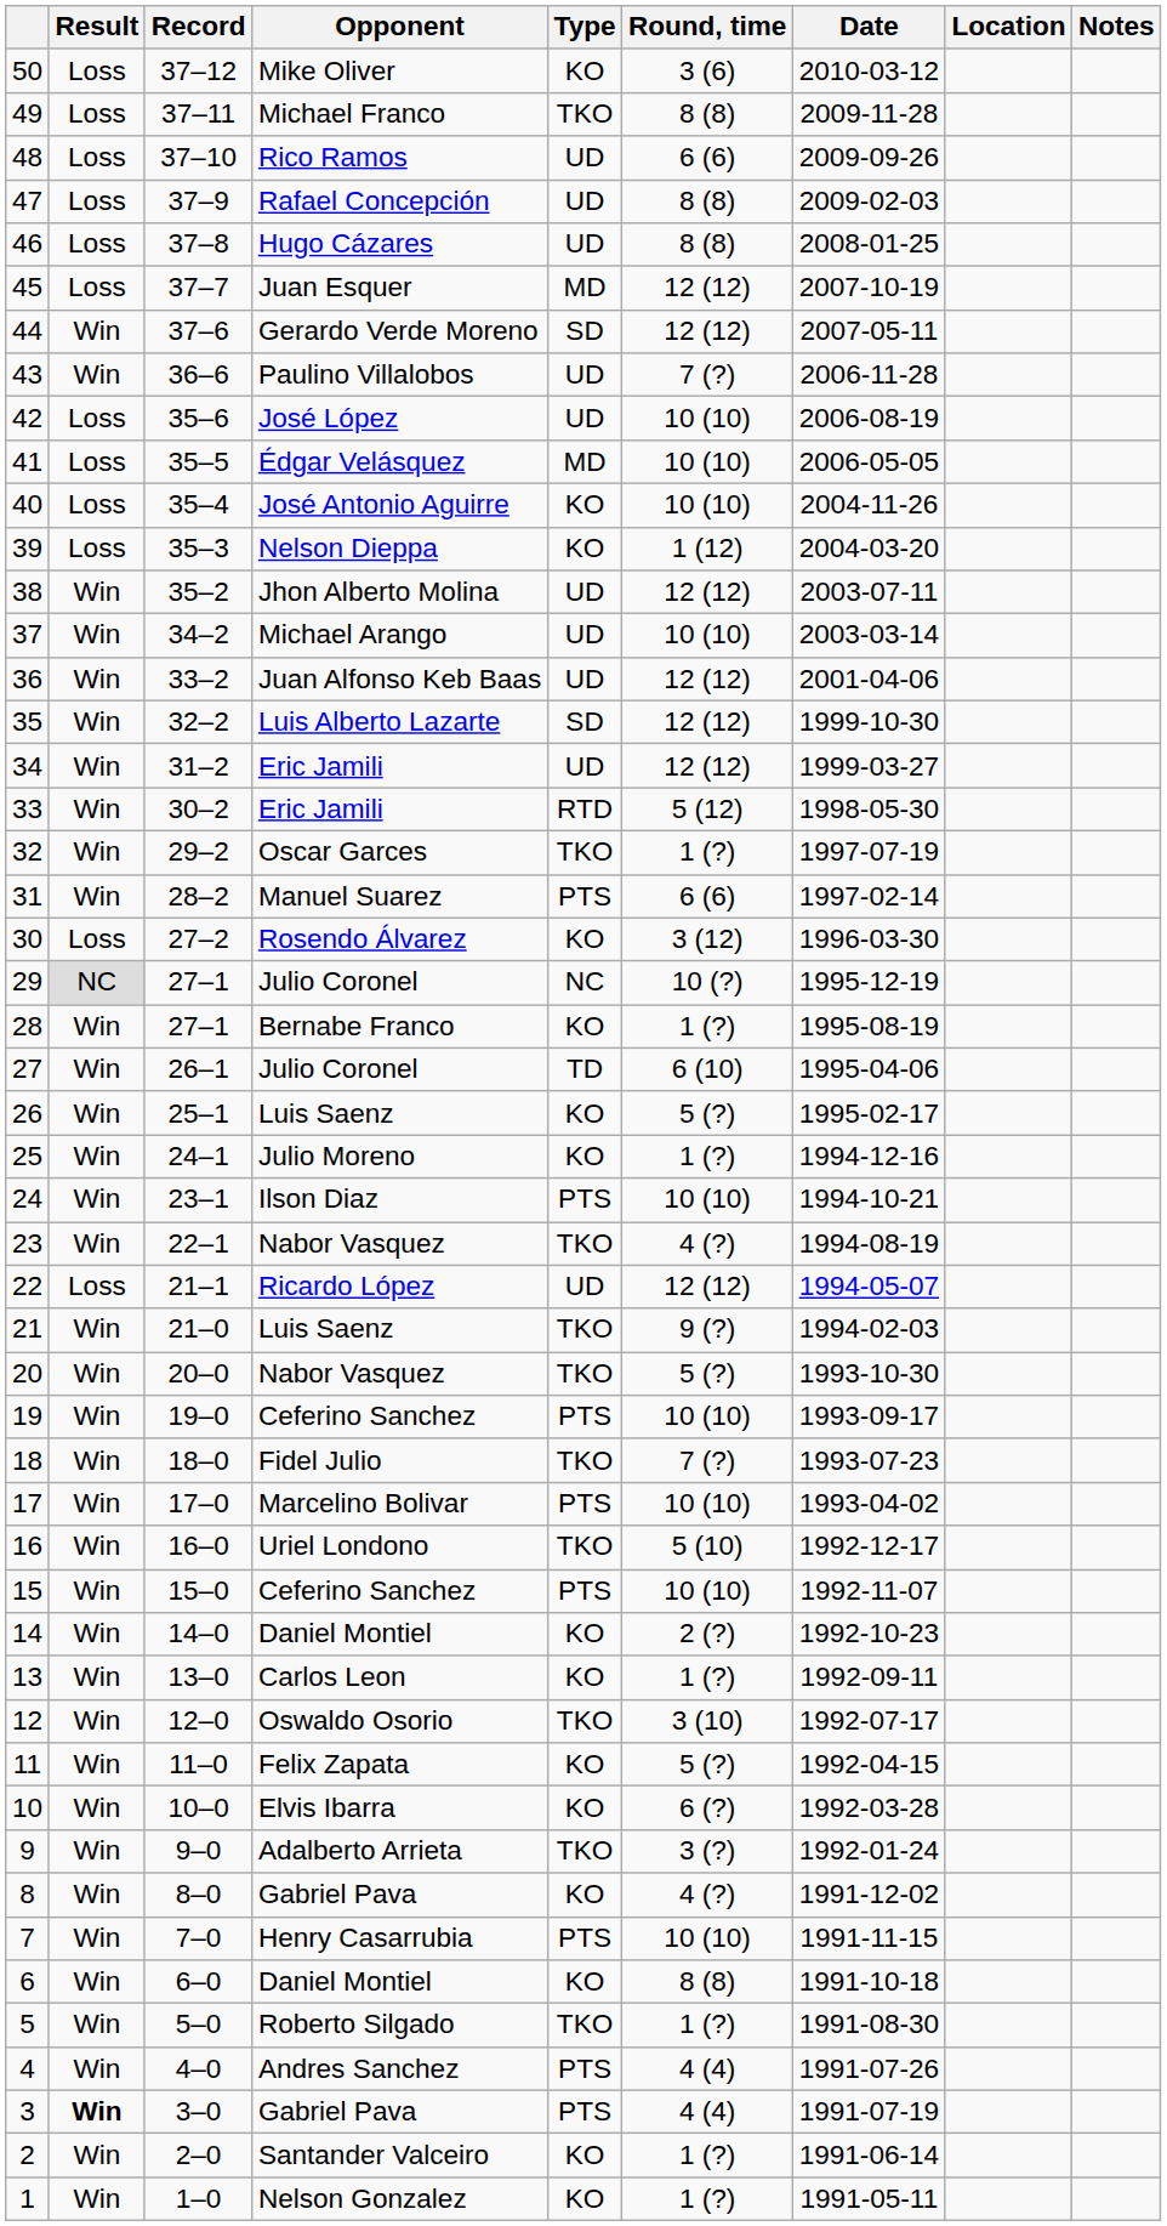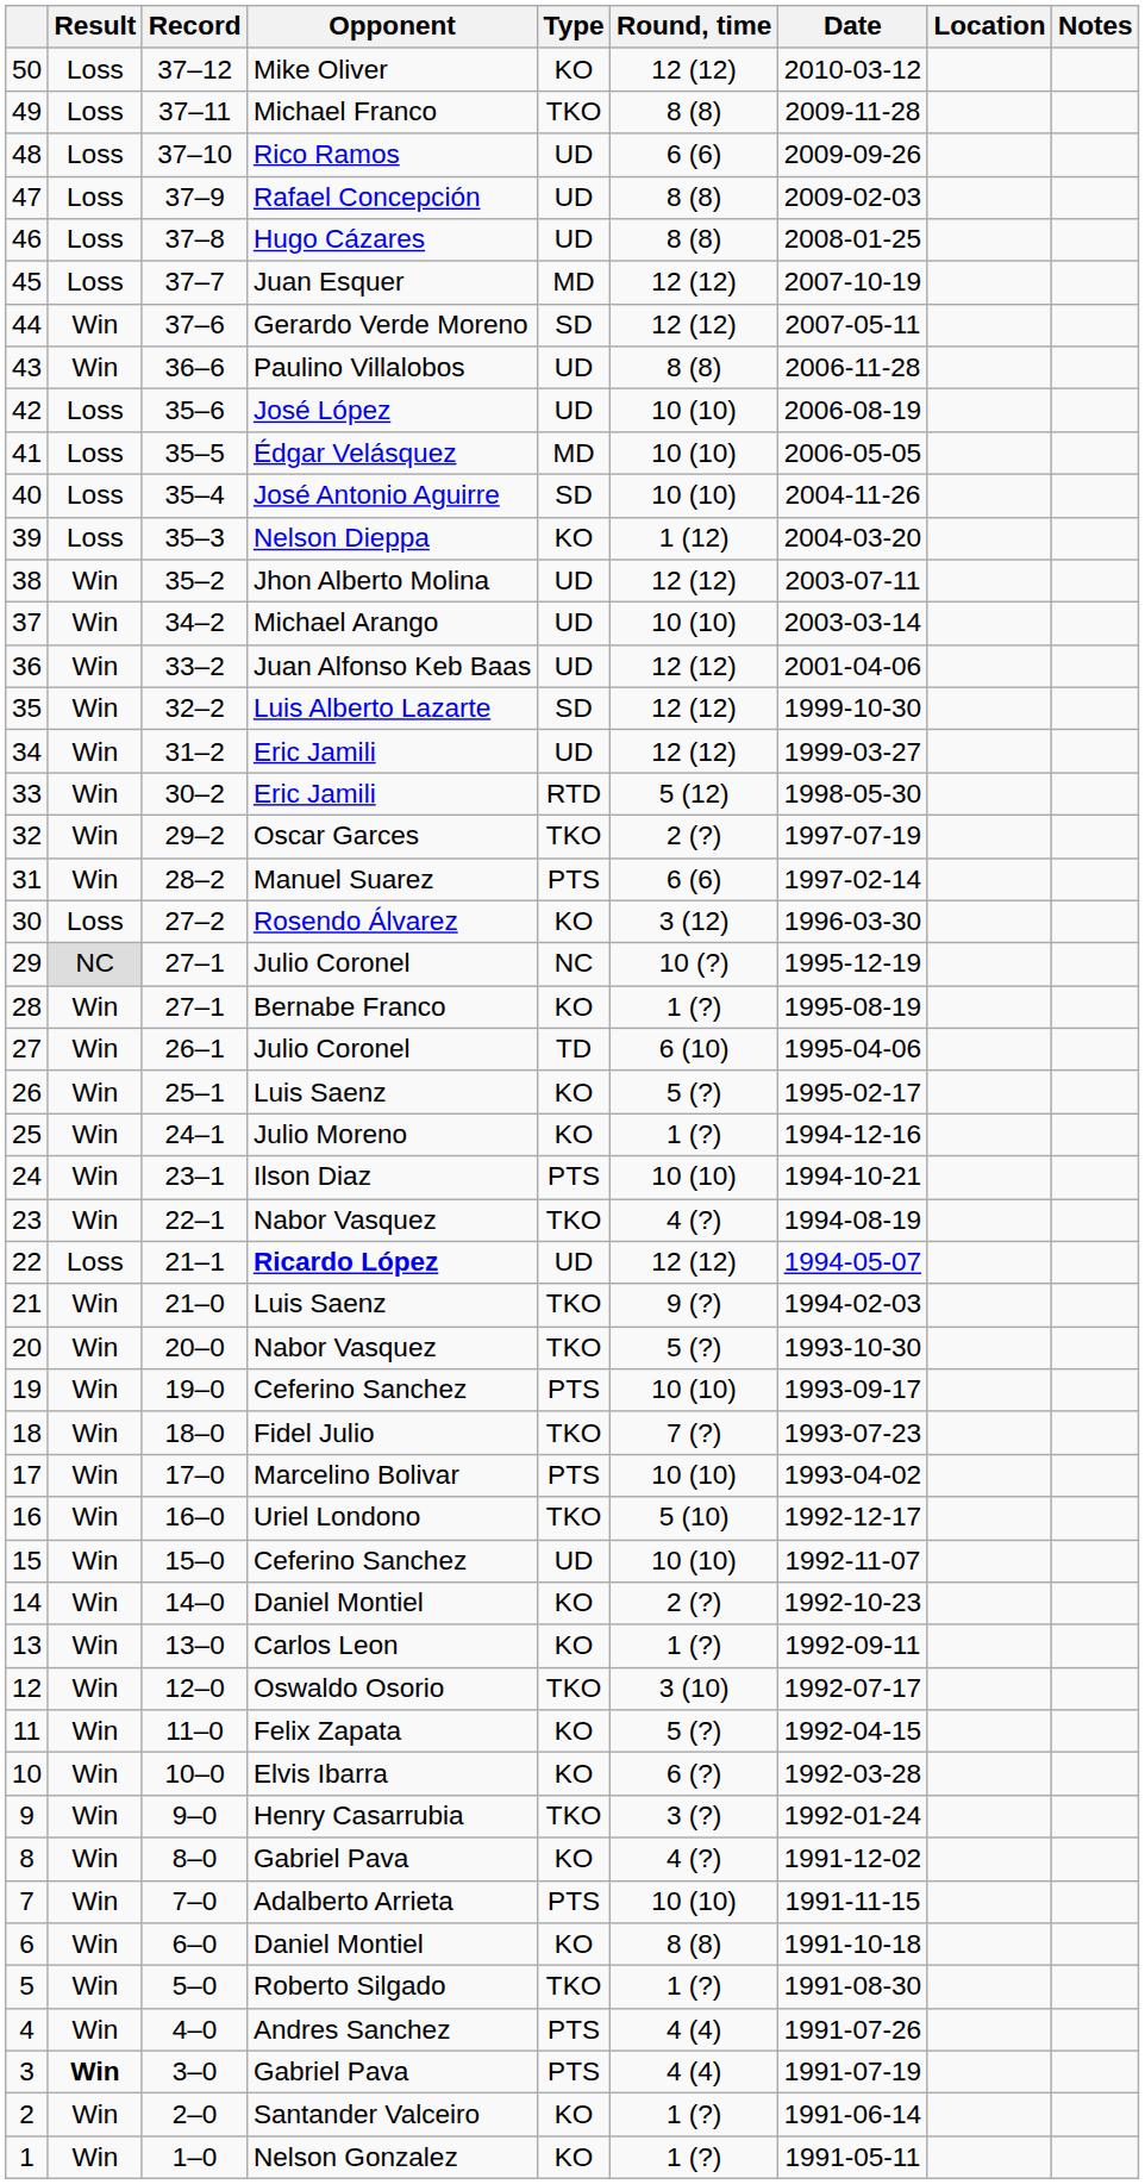50 | Round, time: 3 (6) -> 12 (12)
43 | Round, time: 7 (?) -> 8 (8)
40 | Type: KO -> SD
32 | Round, time: 1 (?) -> 2 (?)
22 | Opponent: normal -> bold
15 | Type: PTS -> UD
9 | Opponent: Adalberto Arrieta -> Henry Casarrubia
7 | Opponent: Henry Casarrubia -> Adalberto Arrieta
